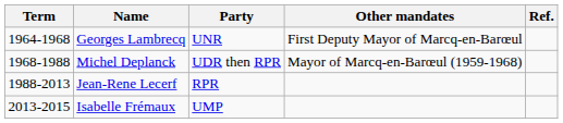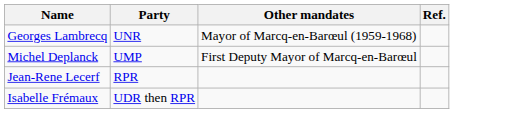- column: Term | 1964-1968 | 1968-1988 | 1988-2013 | 2013-2015
Georges Lambrecq | Other mandates: First Deputy Mayor of Marcq-en-Barœul -> Mayor of Marcq-en-Barœul (1959-1968)
Michel Deplanck | Party: UDR then RPR -> UMP
Michel Deplanck | Other mandates: Mayor of Marcq-en-Barœul (1959-1968) -> First Deputy Mayor of Marcq-en-Barœul
Isabelle Frémaux | Party: UMP -> UDR then RPR
